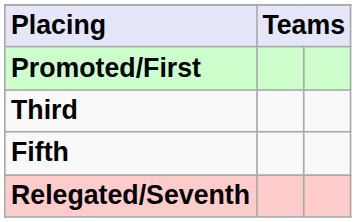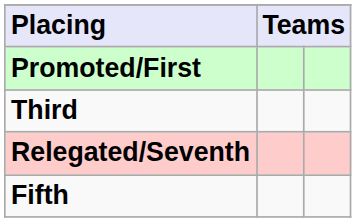rows swapped: Fifth <-> Relegated/Seventh
